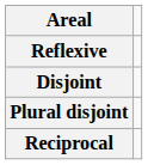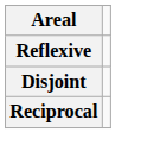- row: Plural disjoint
